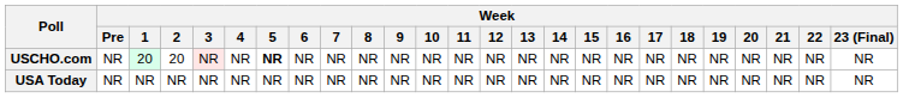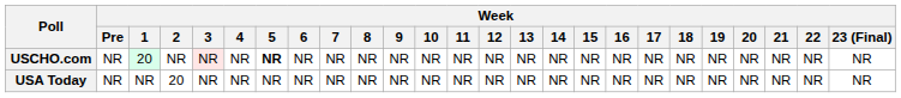USCHO.com | Week / 2: 20 -> NR
USA Today | Week / 2: NR -> 20
